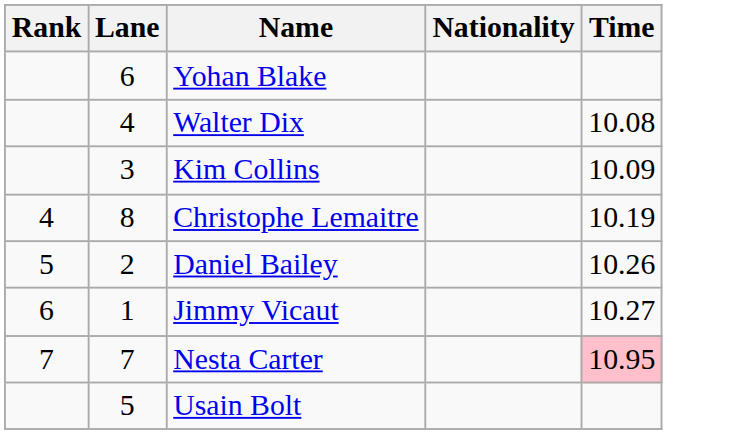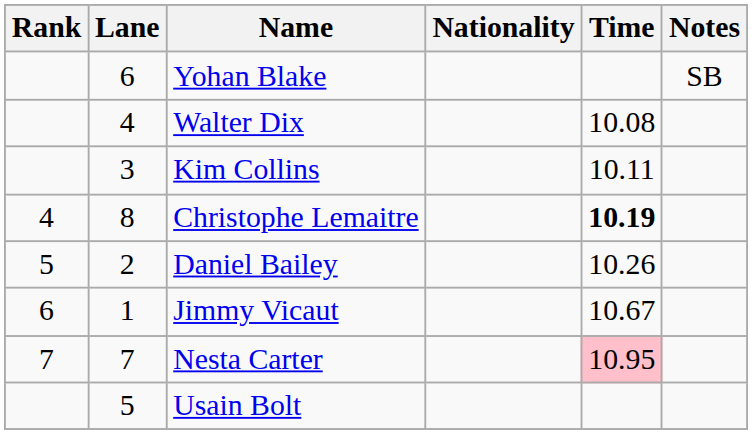+ column: Notes | SB
Kim Collins | Time: 10.09 -> 10.11
Christophe Lemaitre | Time: normal -> bold
Jimmy Vicaut | Time: 10.27 -> 10.67
